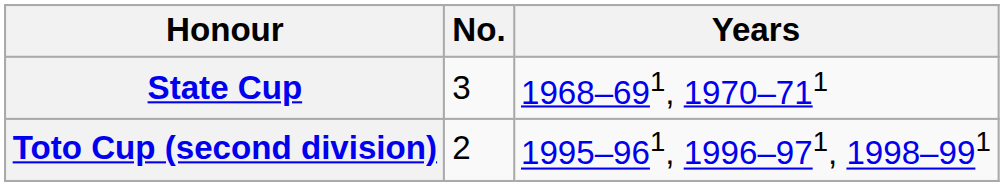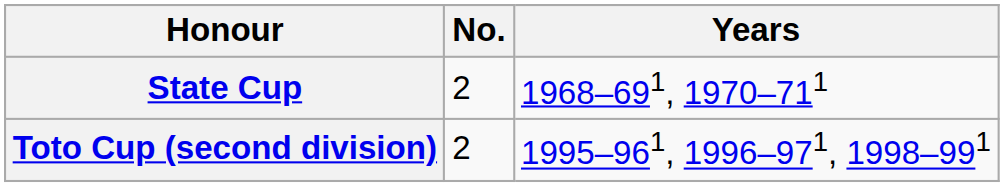State Cup | No.: 3 -> 2
